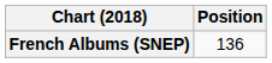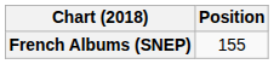French Albums (SNEP) | Position: 136 -> 155
